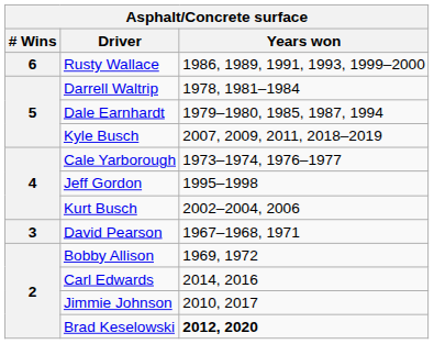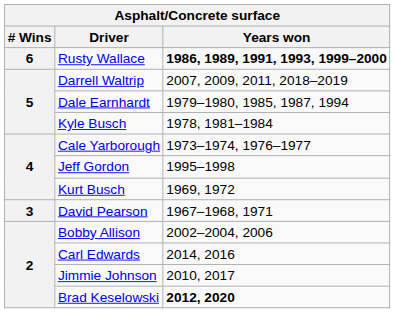Rusty Wallace | Years won: normal -> bold
Darrell Waltrip | Years won: 1978, 1981–1984 -> 2007, 2009, 2011, 2018–2019
Kyle Busch | Years won: 2007, 2009, 2011, 2018–2019 -> 1978, 1981–1984
Kurt Busch | Years won: 2002–2004, 2006 -> 1969, 1972
Bobby Allison | Years won: 1969, 1972 -> 2002–2004, 2006
